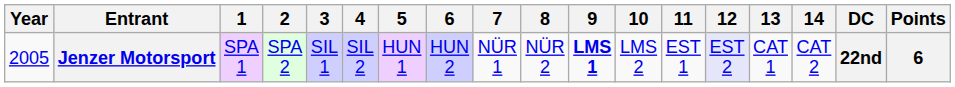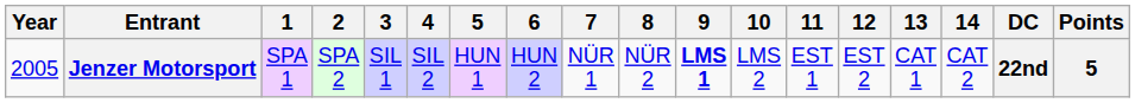Jenzer Motorsport | 12: lavender background -> no background
Jenzer Motorsport | Points: 6 -> 5
